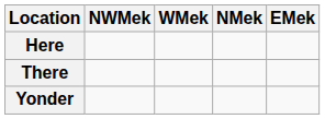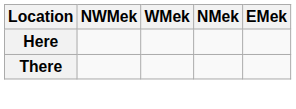- row: Yonder
